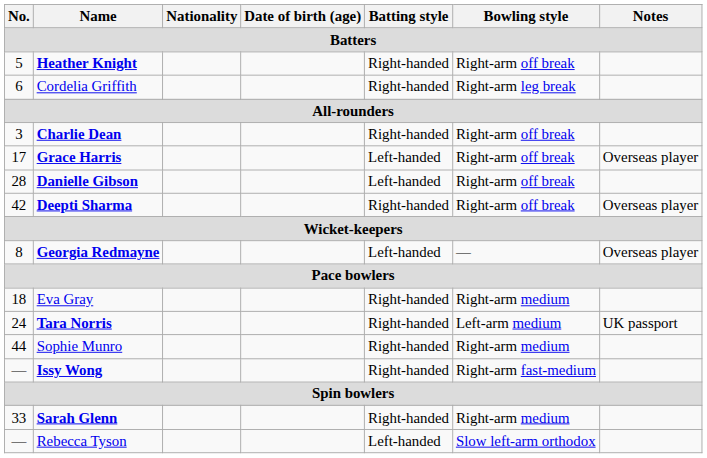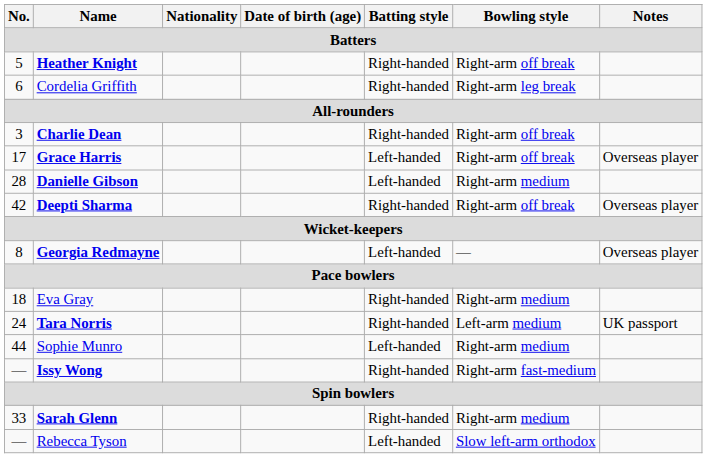Danielle Gibson | Bowling style: Right-arm off break -> Right-arm medium
Sophie Munro | Batting style: Right-handed -> Left-handed
